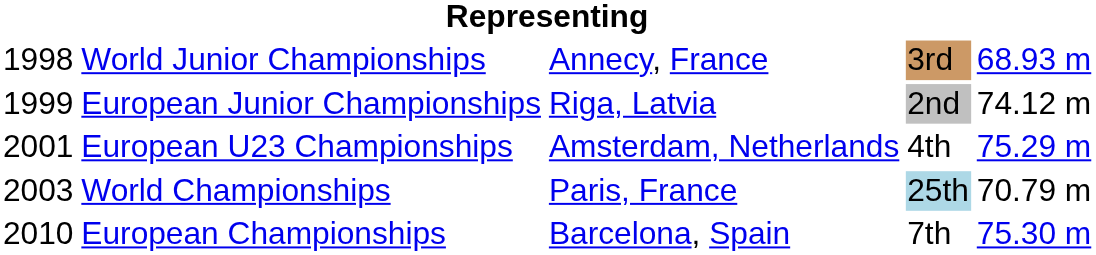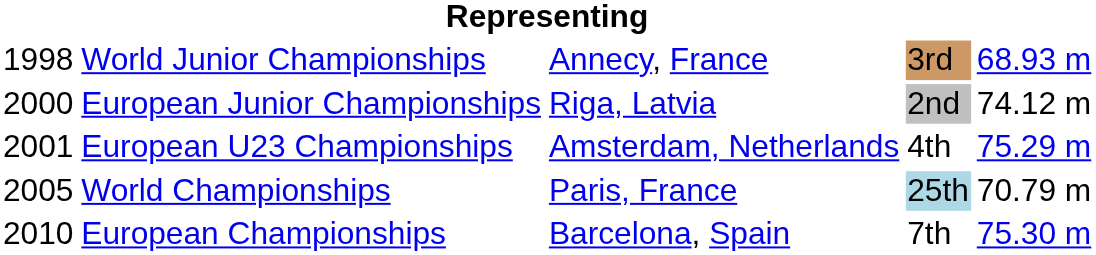European Junior Championships | column 1: 1999 -> 2000
World Championships | column 1: 2003 -> 2005
